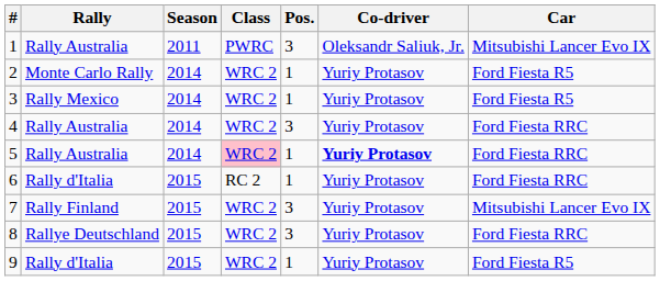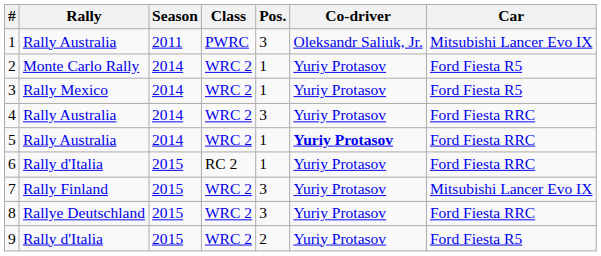5 | Class: pink background -> no background
9 | Pos.: 1 -> 2
